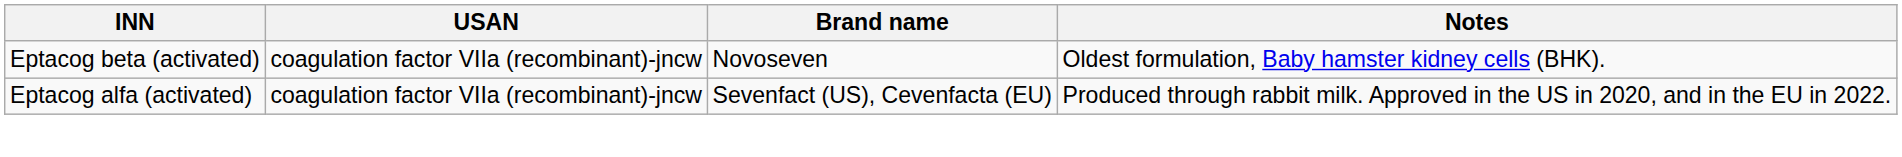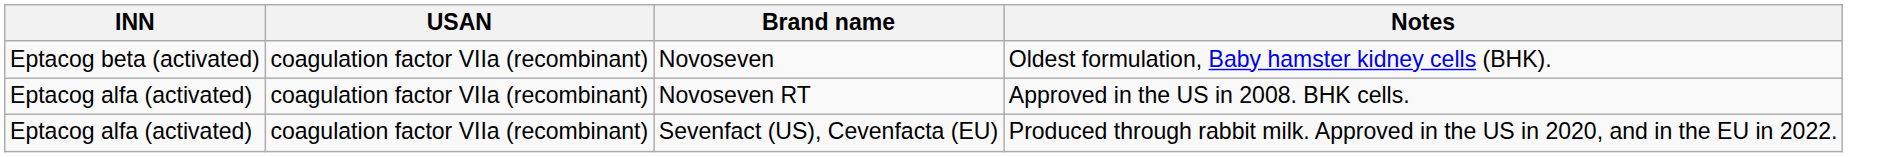Novoseven | USAN: coagulation factor VIIa (recombinant)-jncw -> coagulation factor VIIa (recombinant)
+ row: Eptacog alfa (activated) | coagulation factor VIIa (recombinant) | Novoseven RT | Approved in the US in 2008. BHK cells.
Sevenfact (US), Cevenfacta (EU) | USAN: coagulation factor VIIa (recombinant)-jncw -> coagulation factor VIIa (recombinant)
